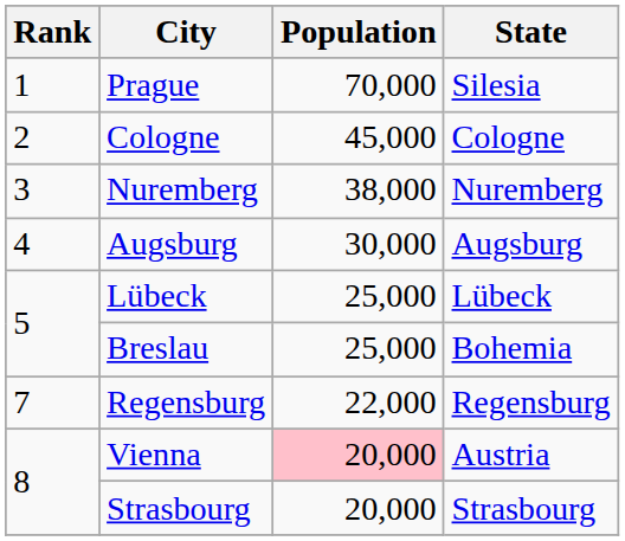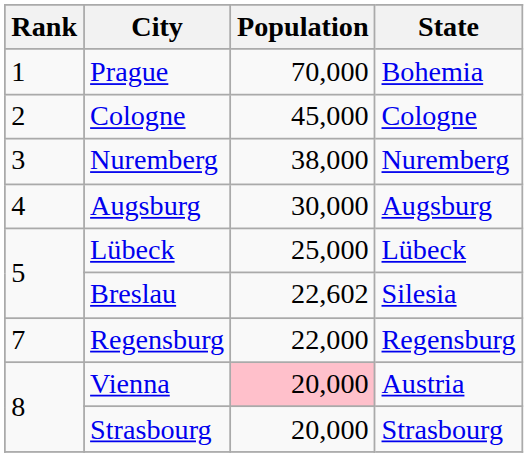Prague | State: Silesia -> Bohemia
Breslau | Population: 25,000 -> 22,602
Breslau | State: Bohemia -> Silesia
